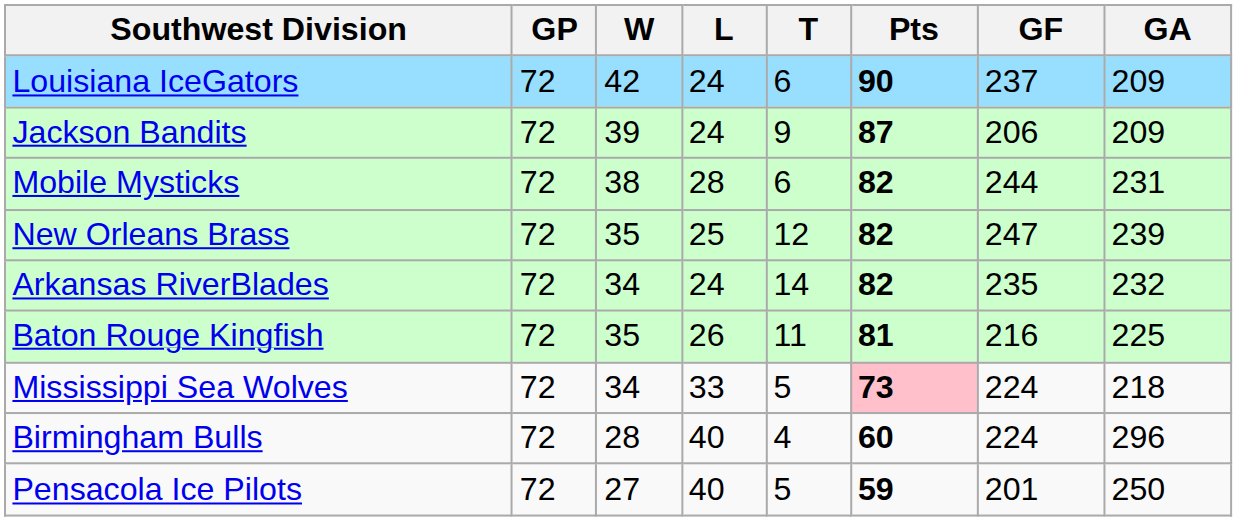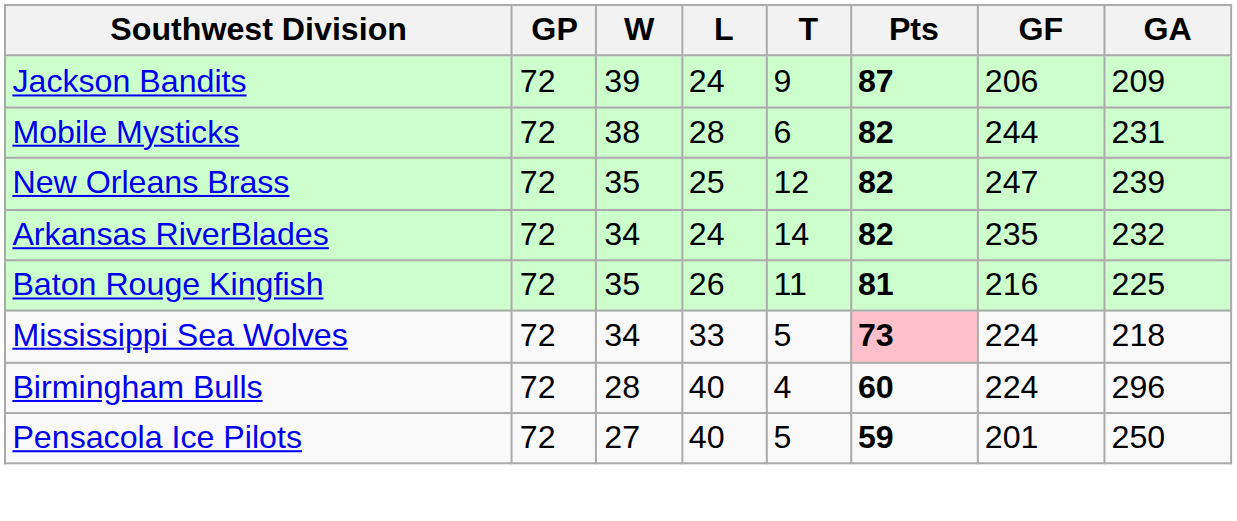- row: Louisiana IceGators | 72 | 42 | 24 | 6 | 90 | 237 | 209
